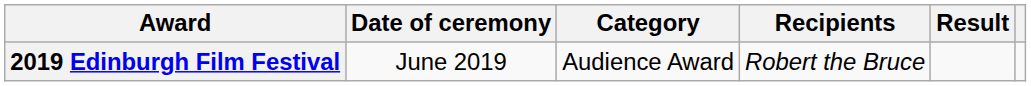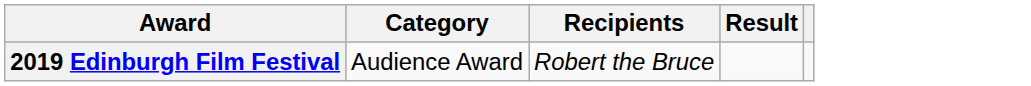- column: Date of ceremony | June 2019
